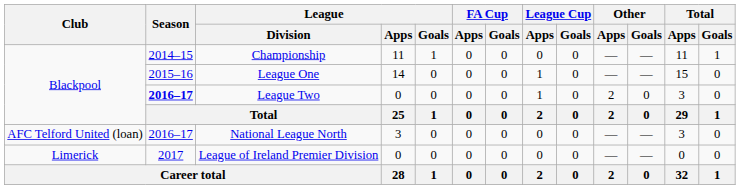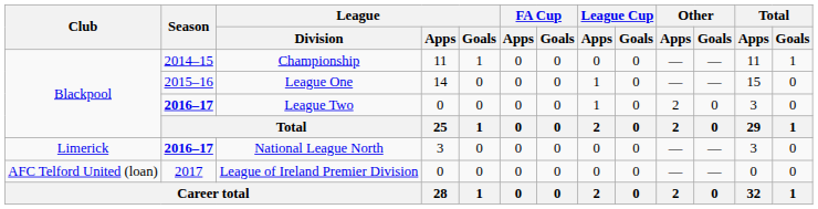National League North | Club: AFC Telford United (loan) -> Limerick
National League North | Season: normal -> bold
League of Ireland Premier Division | Club: Limerick -> AFC Telford United (loan)
